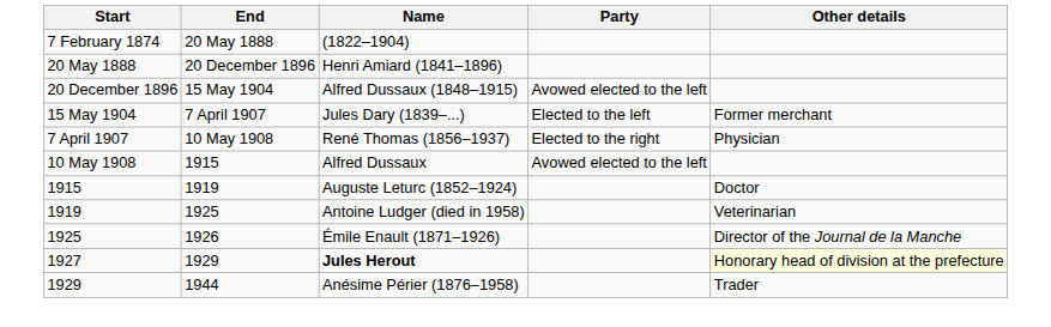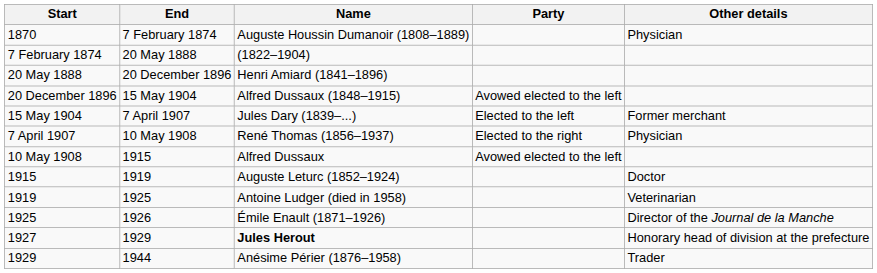+ row: 1870 | 7 February 1874 | Auguste Houssin Dumanoir (1808–1889) | Physician
1927 | Other details: lightyellow background -> no background
